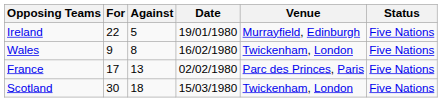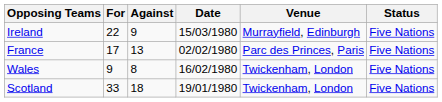Ireland | Against: 5 -> 9
Ireland | Date: 19/01/1980 -> 15/03/1980
rows swapped: France <-> Wales
Scotland | For: 30 -> 33
Scotland | Date: 15/03/1980 -> 19/01/1980
